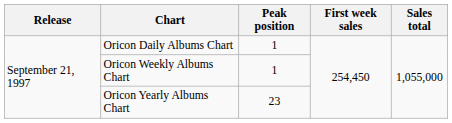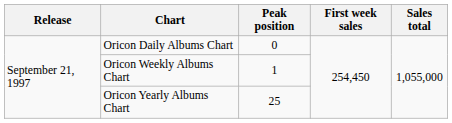Oricon Daily Albums Chart | Peak position: 1 -> 0
Oricon Yearly Albums Chart | Peak position: 23 -> 25
